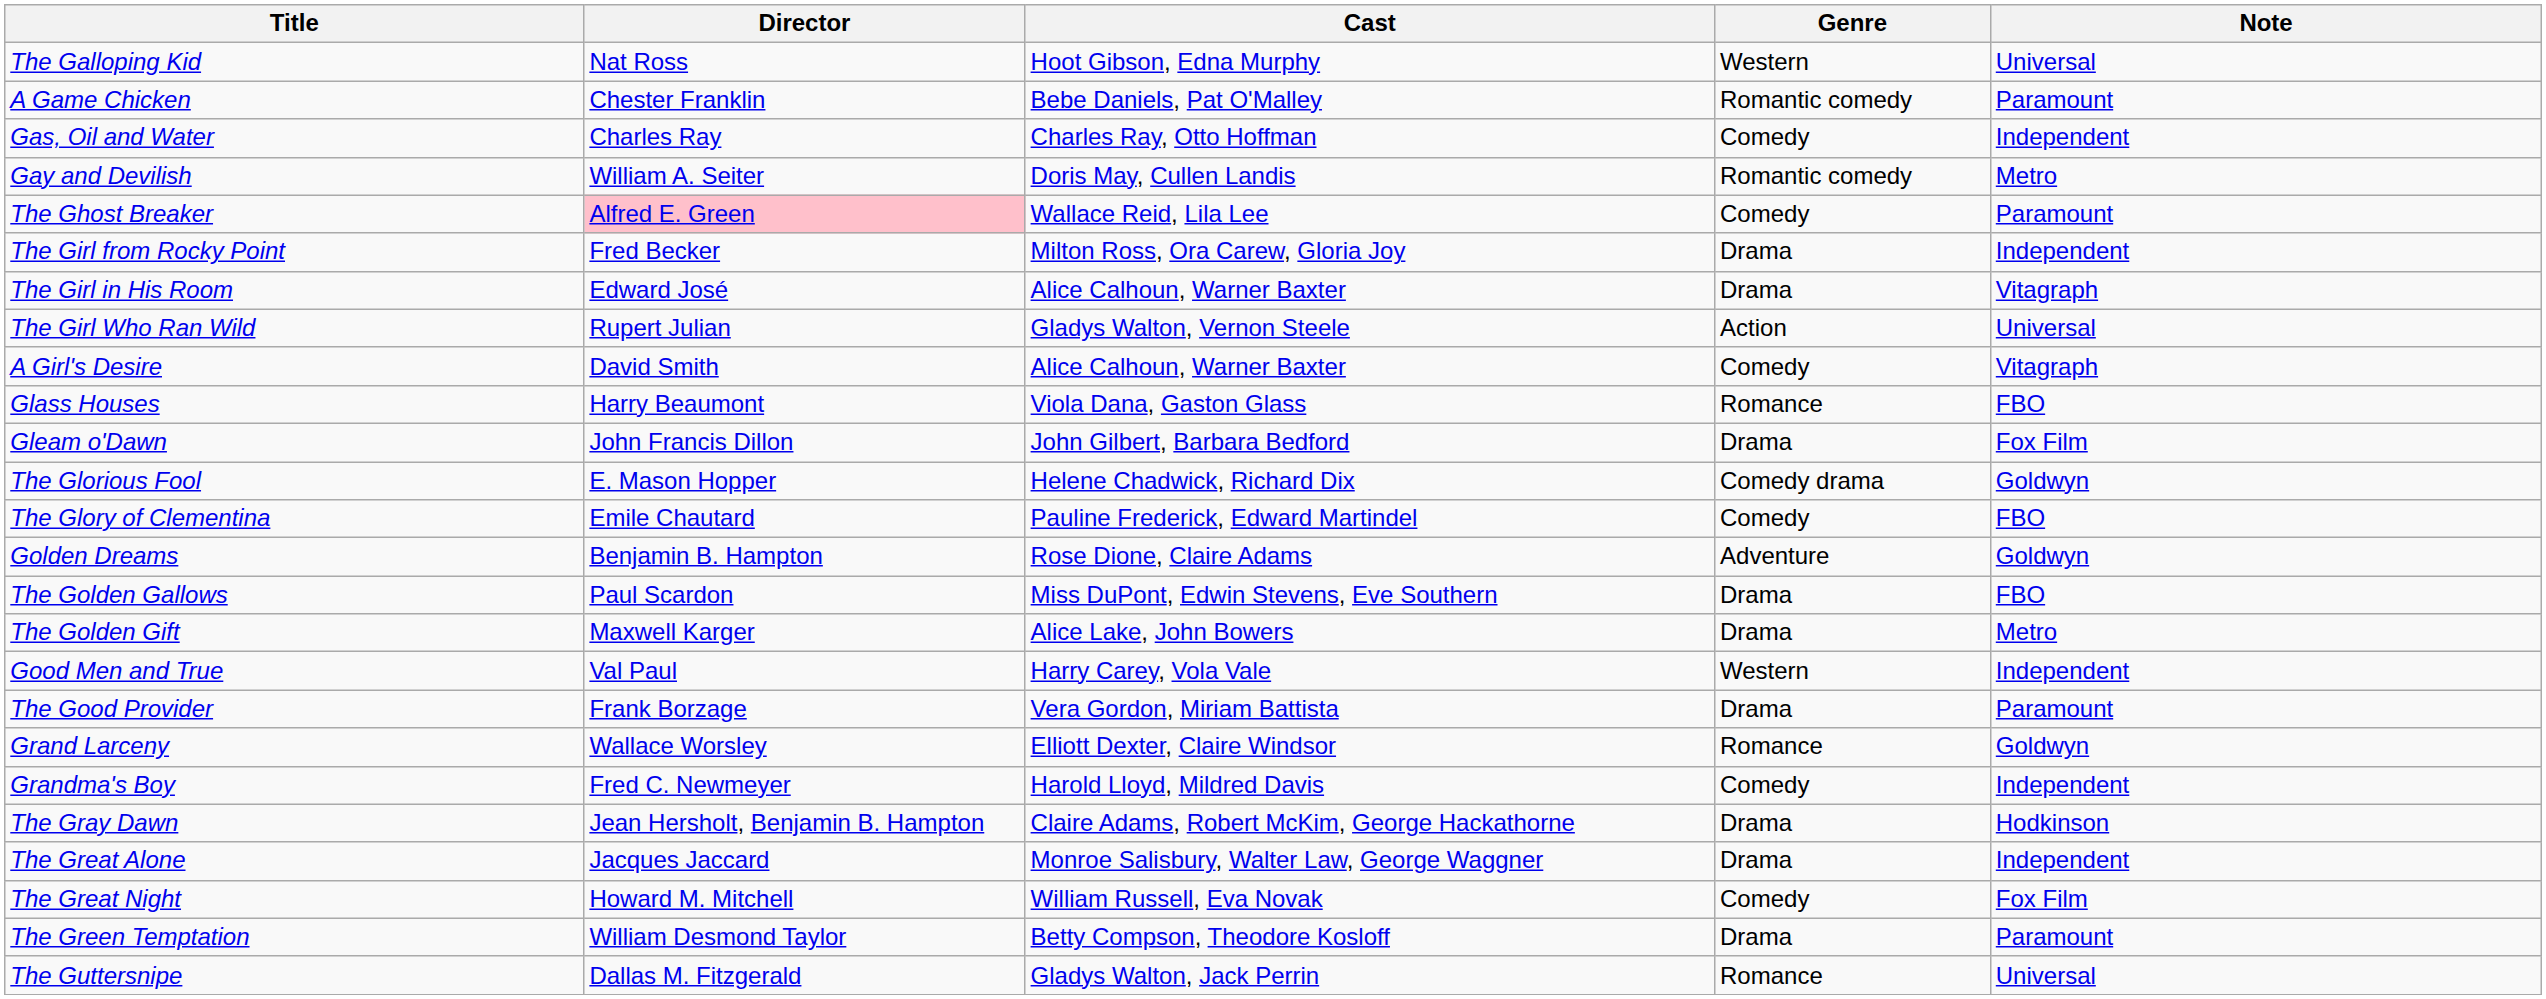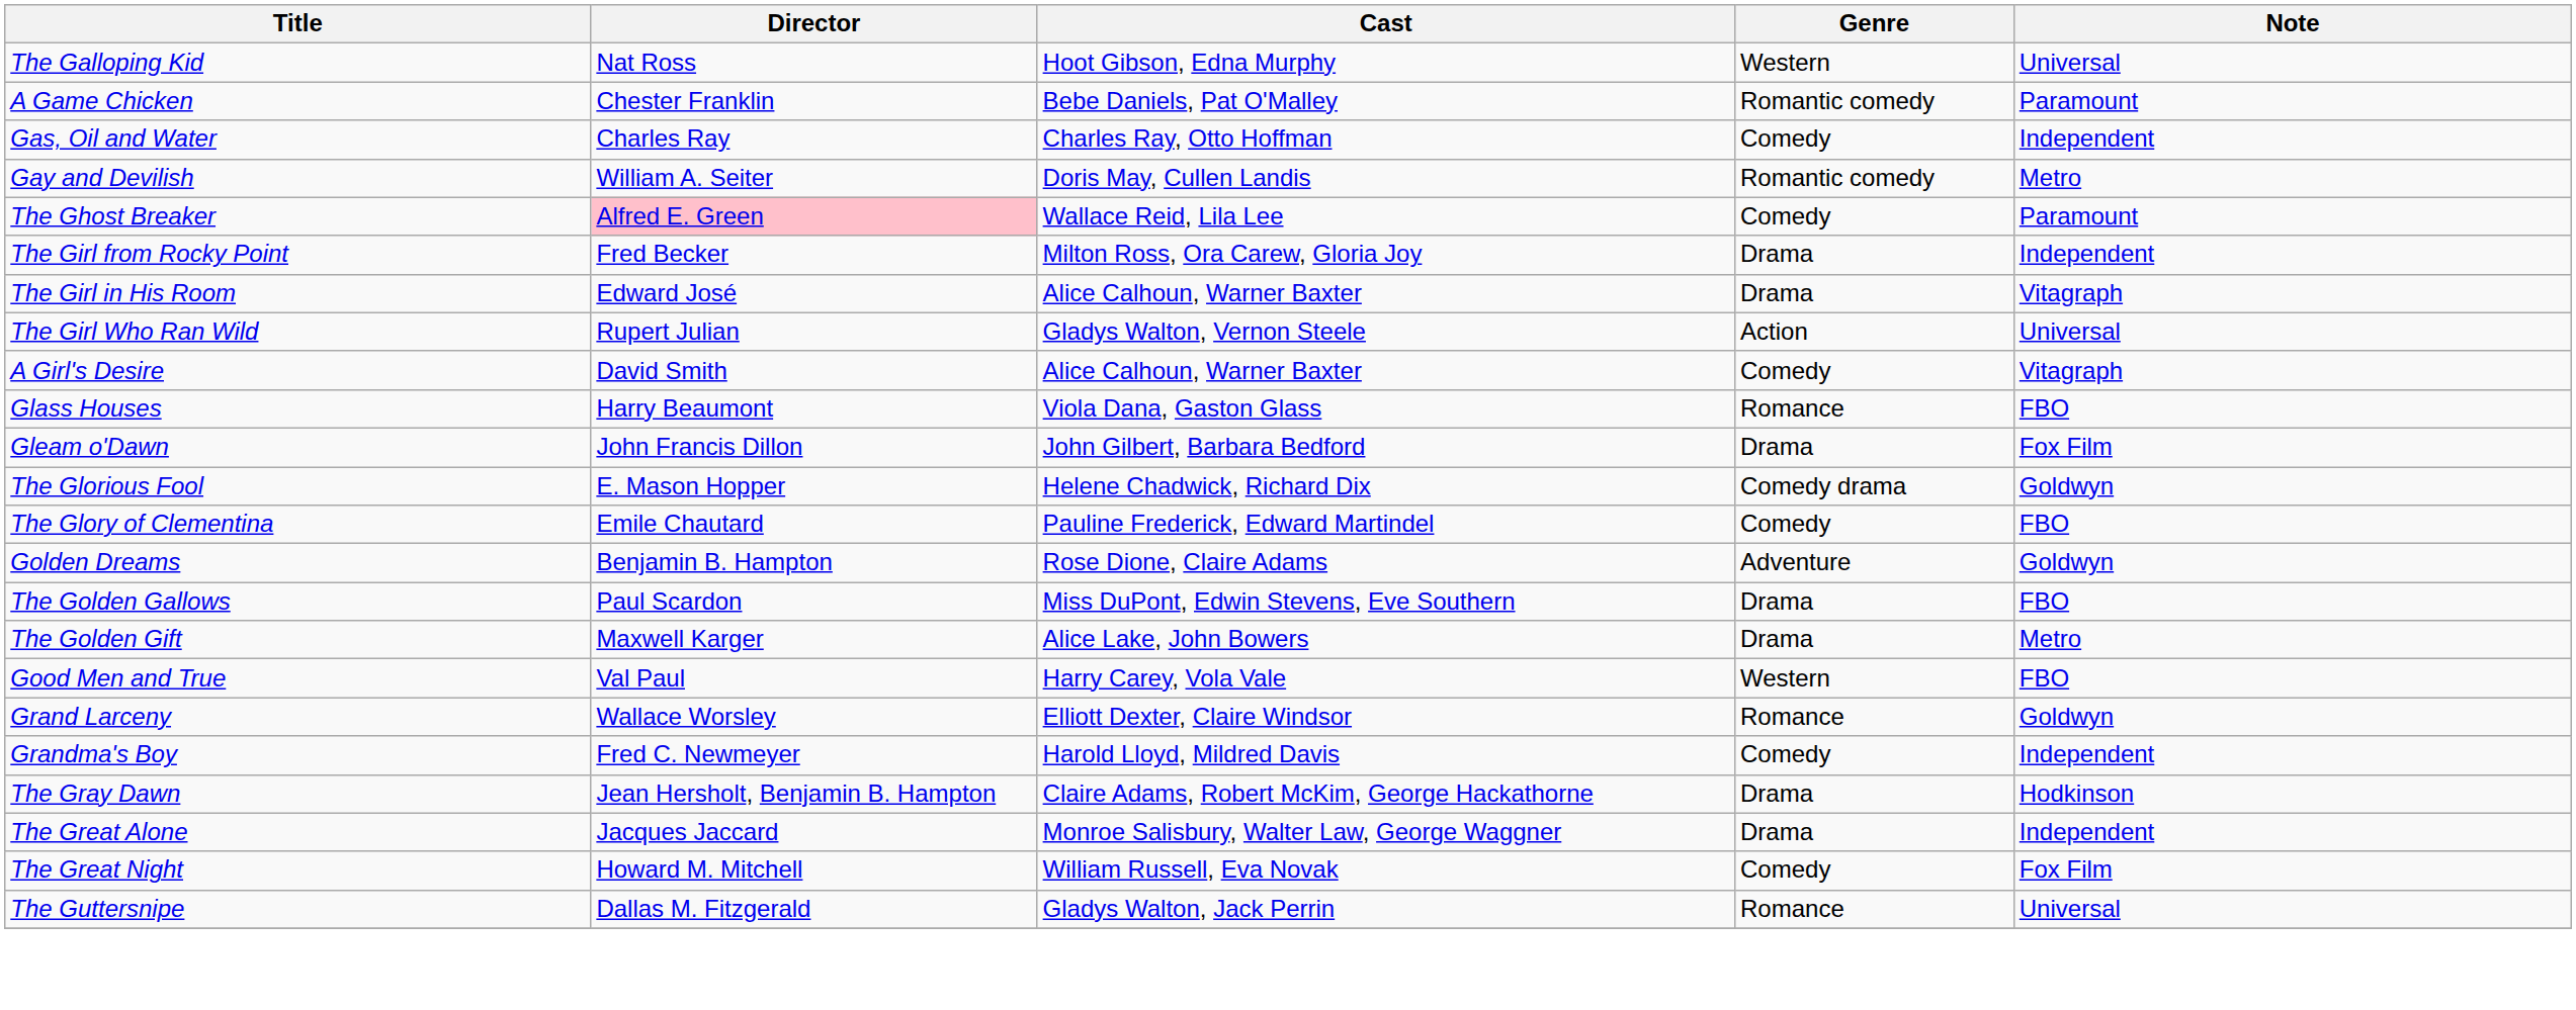Good Men and True | Note: Independent -> FBO
- row: The Good Provider | Frank Borzage | Vera Gordon, Miriam Battista | Drama | Paramount
- row: The Green Temptation | William Desmond Taylor | Betty Compson, Theodore Kosloff | Drama | Paramount
